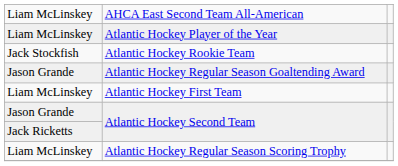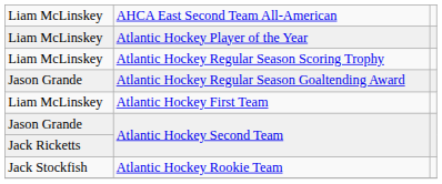rows swapped: Atlantic Hockey Regular Season Scoring Trophy <-> Atlantic Hockey Rookie Team
